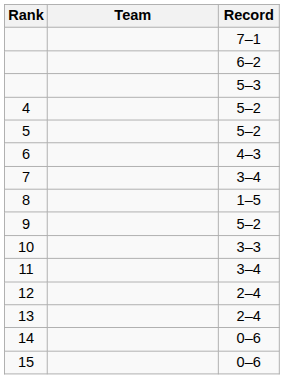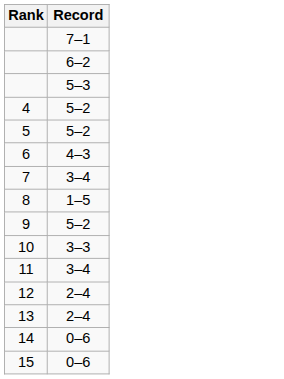- column: Team
